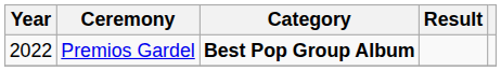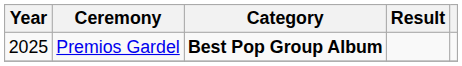Premios Gardel | Year: 2022 -> 2025
